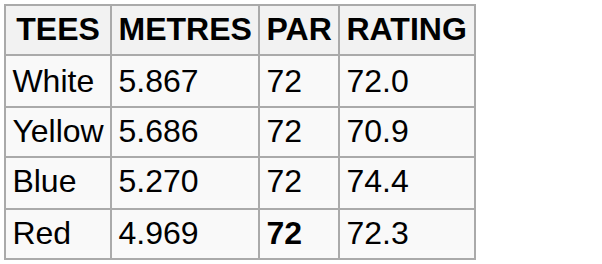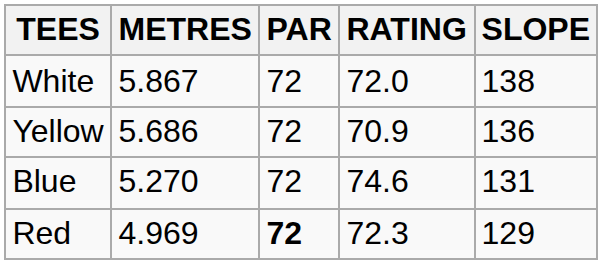+ column: SLOPE | 138 | 136 | 131 | 129
Blue | RATING: 74.4 -> 74.6
